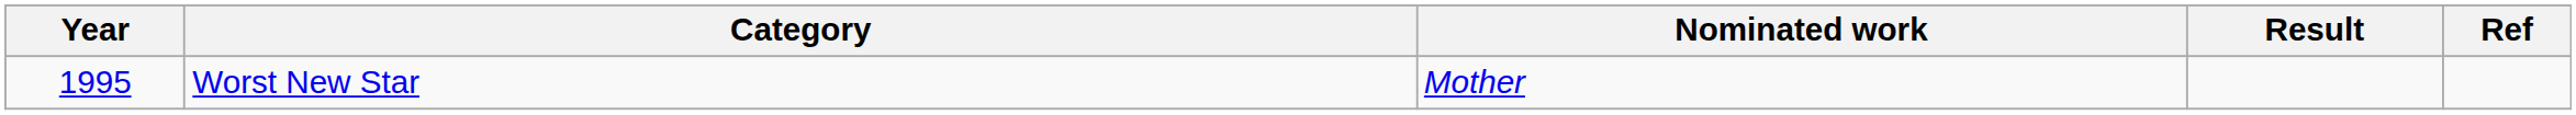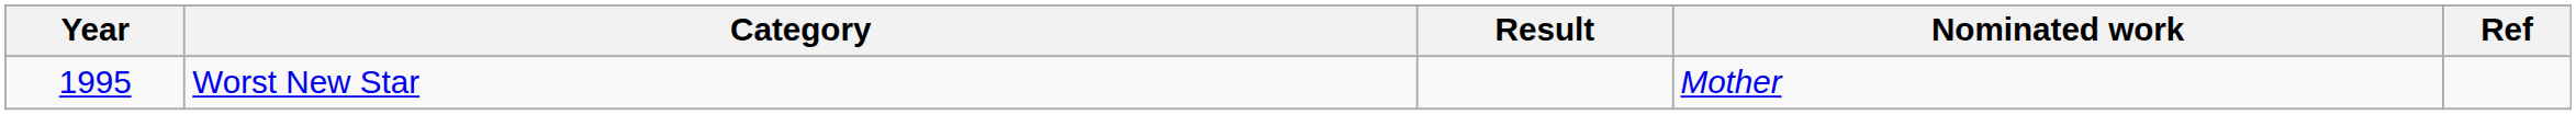columns swapped: Nominated work <-> Result
